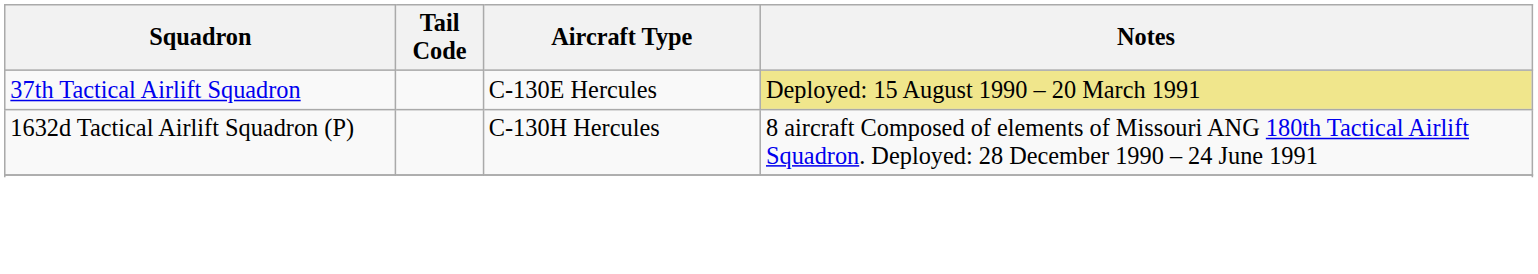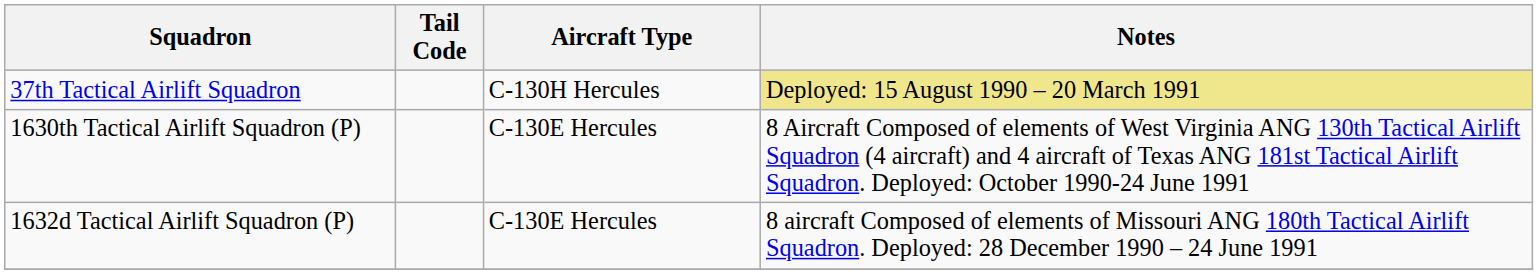37th Tactical Airlift Squadron | Aircraft Type: C-130E Hercules -> C-130H Hercules
+ row: 1630th Tactical Airlift Squadron (P) | C-130E Hercules | 8 Aircraft Composed of elements of West Virginia ANG 130th Tactical Airlift Squadron (4 aircraft) and 4 aircraft of Texas ANG 181st Tactical Airlift Squadron. Deployed: October 1990-24 June 1991
1632d Tactical Airlift Squadron (P) | Aircraft Type: C-130H Hercules -> C-130E Hercules
